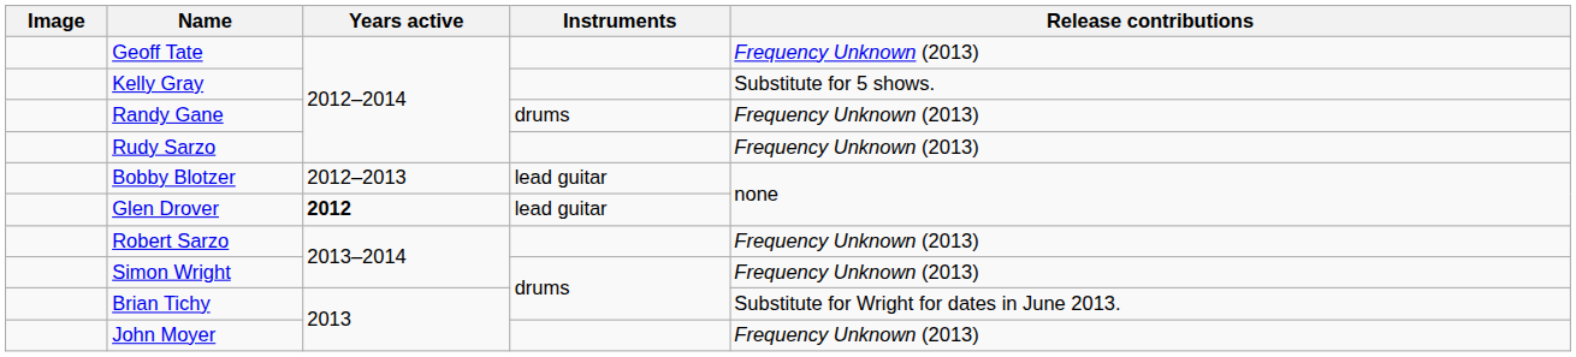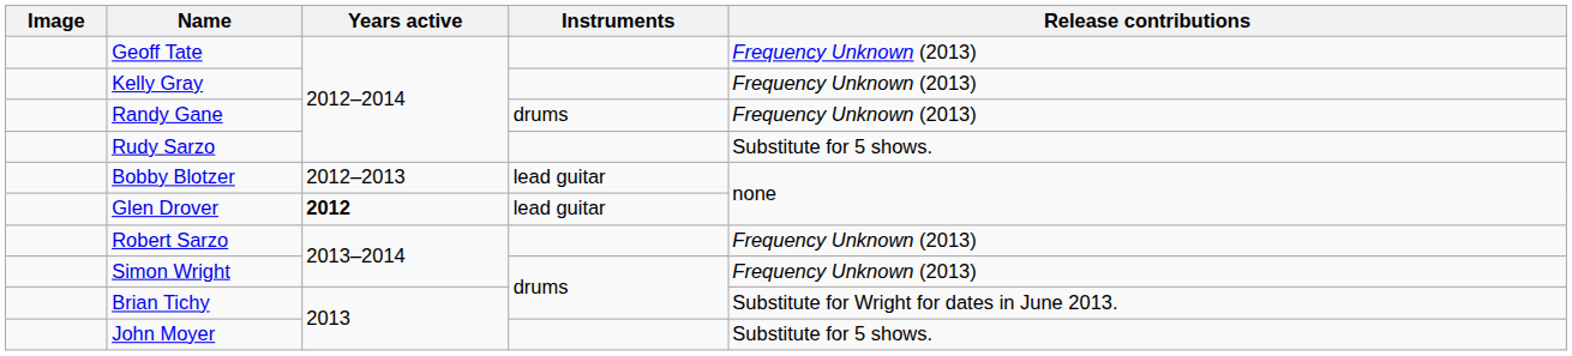Kelly Gray | Release contributions: Substitute for 5 shows. -> Frequency Unknown (2013)
Rudy Sarzo | Release contributions: Frequency Unknown (2013) -> Substitute for 5 shows.
John Moyer | Release contributions: Frequency Unknown (2013) -> Substitute for 5 shows.
